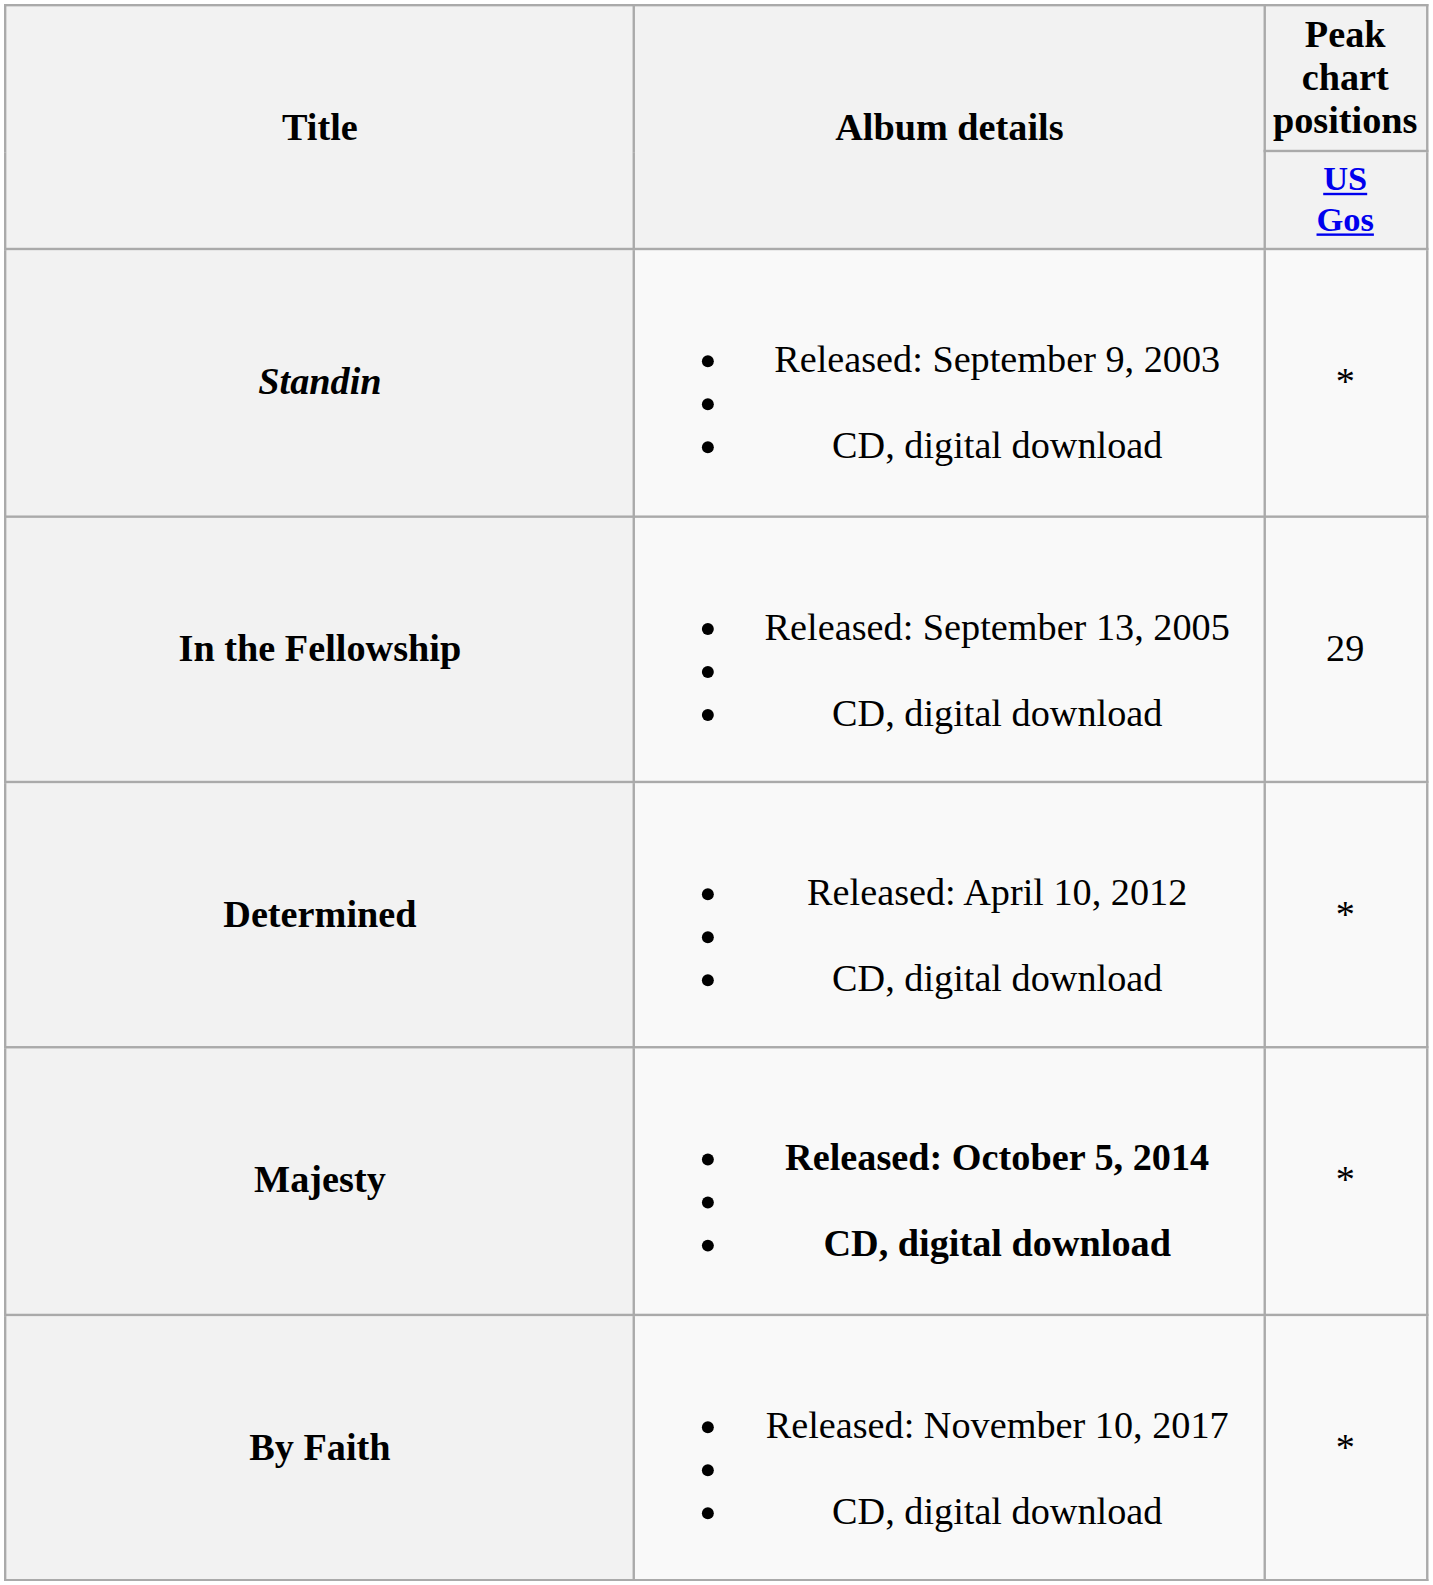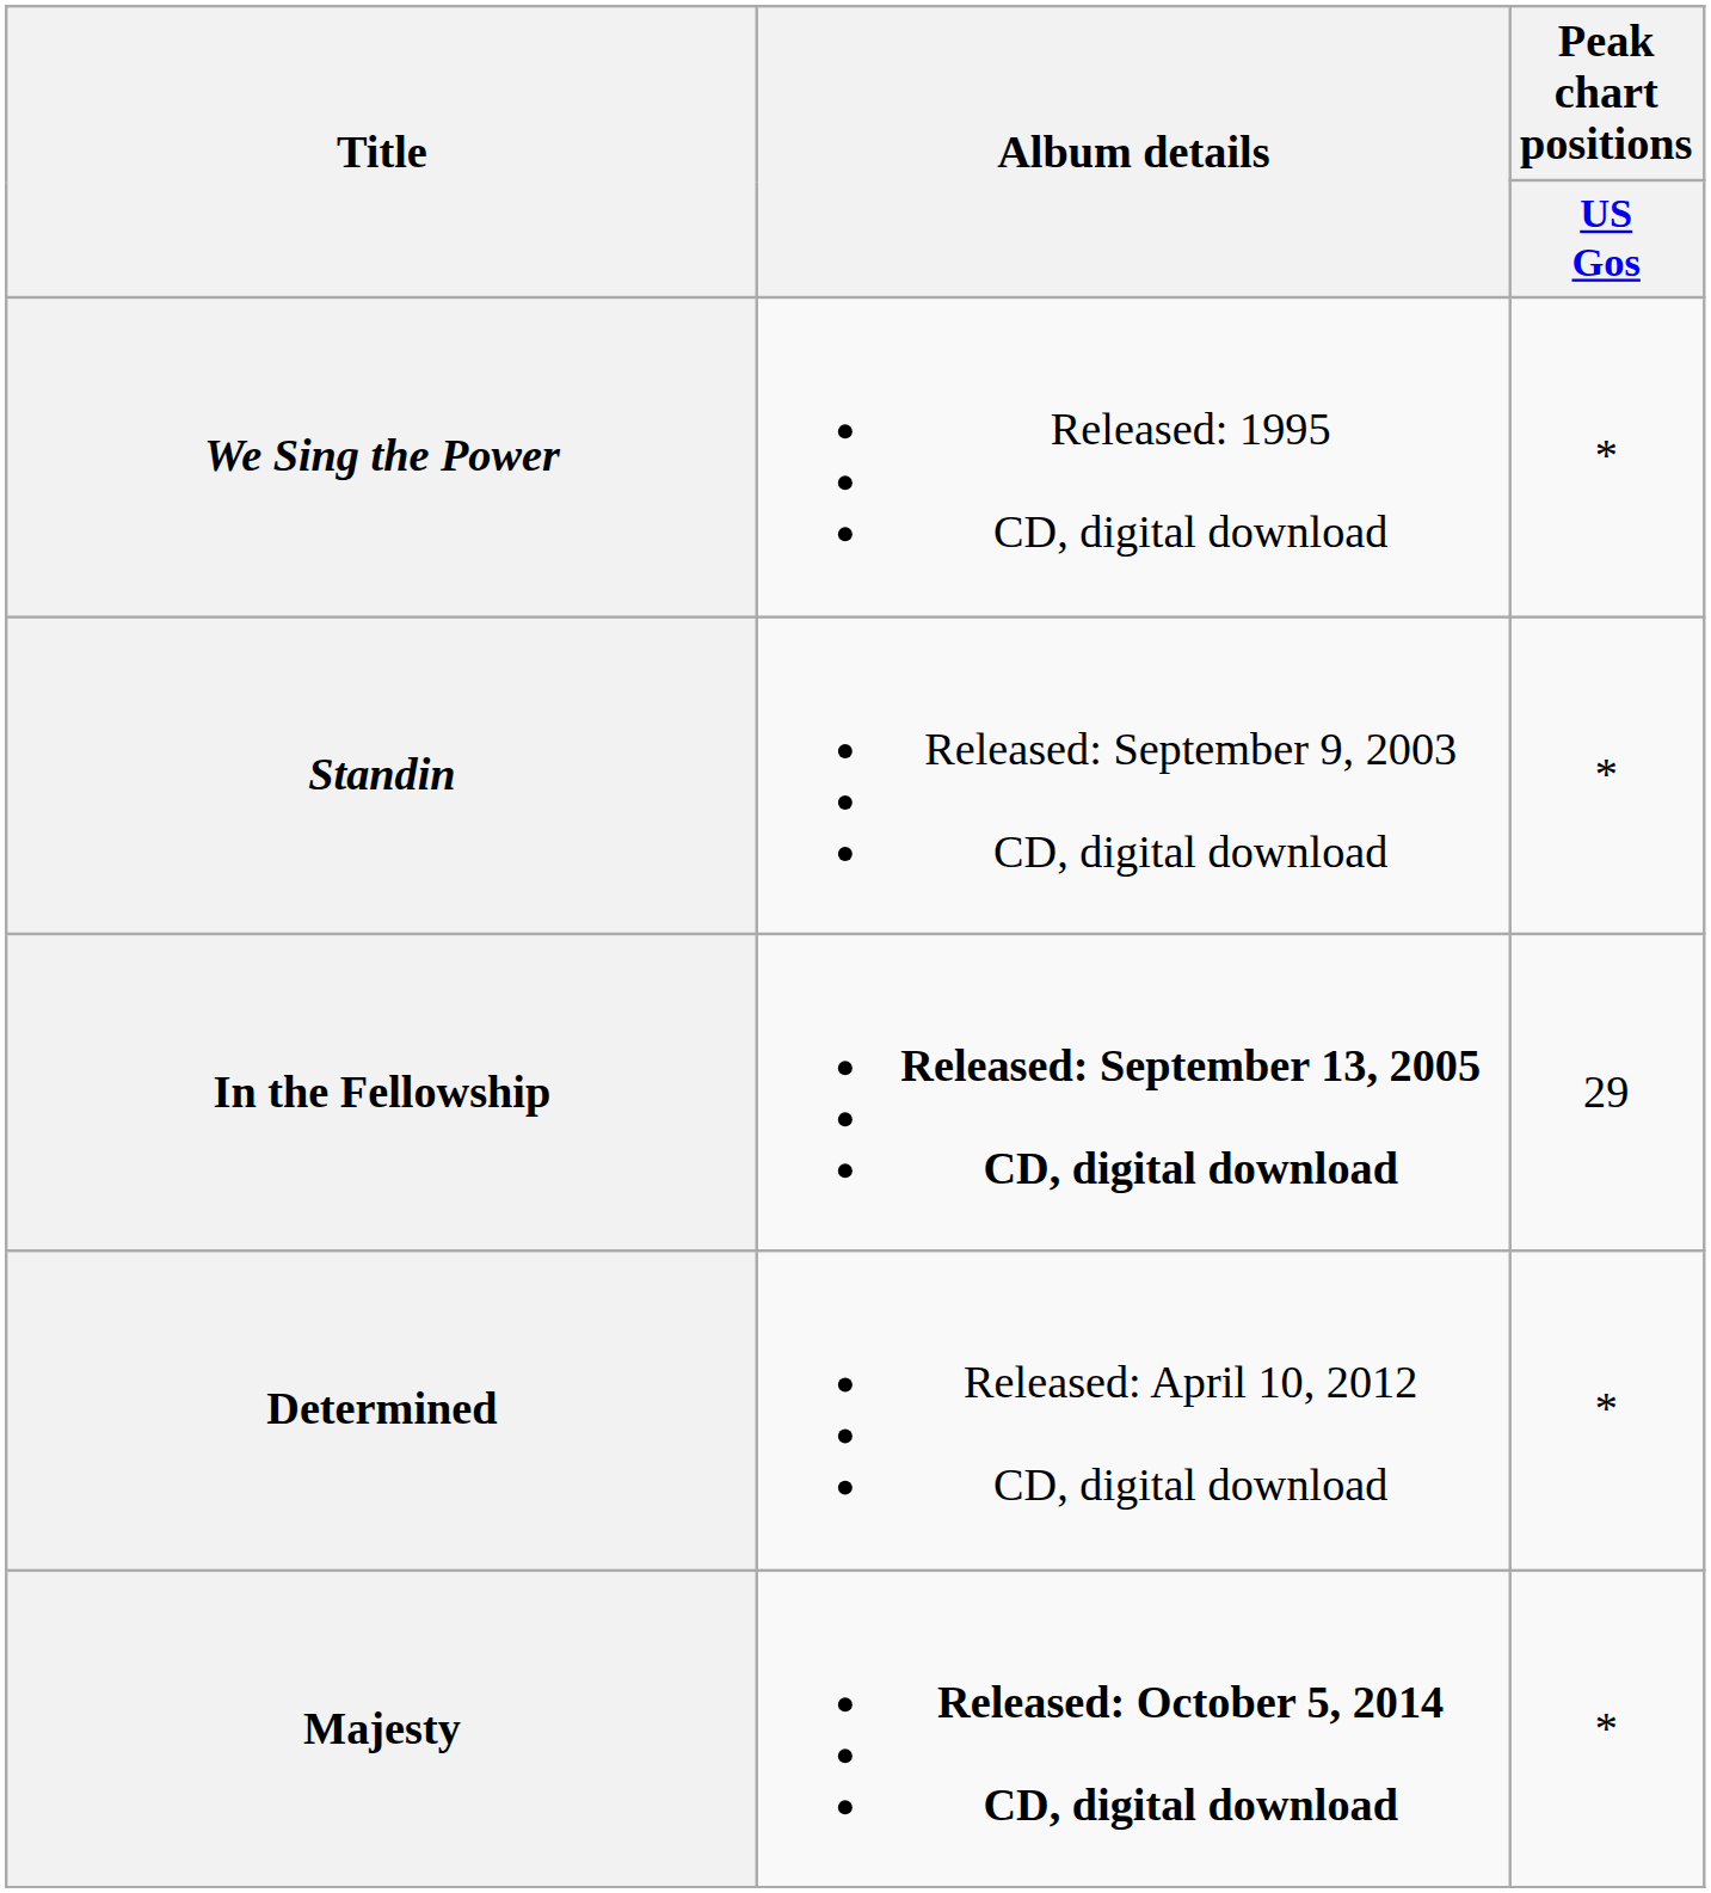+ row: We Sing the Power | Released: 1995 CD, digital download | *
In the Fellowship | Album details: normal -> bold
- row: By Faith | Released: November 10, 2017 CD, digital download | *
